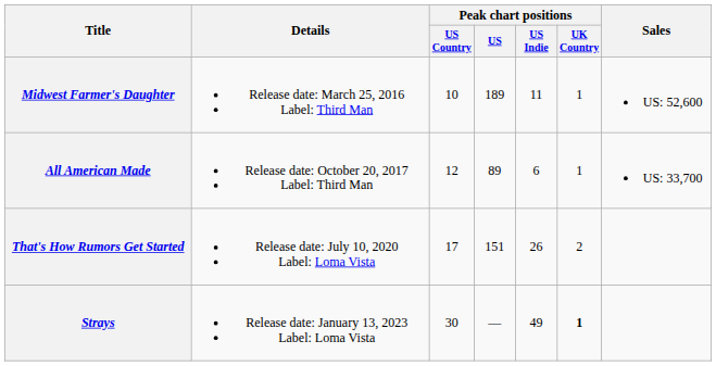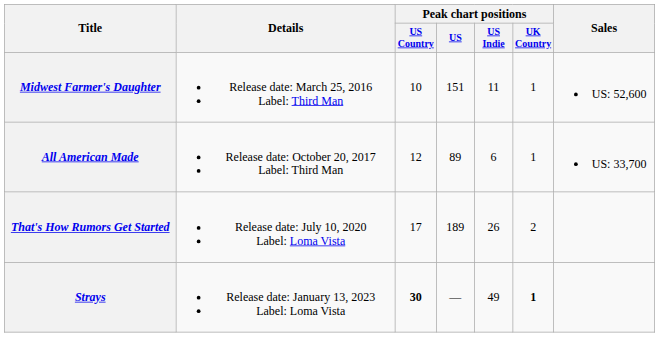Midwest Farmer's Daughter | Peak chart positions / US: 189 -> 151
That's How Rumors Get Started | Peak chart positions / US: 151 -> 189
Strays | Peak chart positions / US Country: normal -> bold
